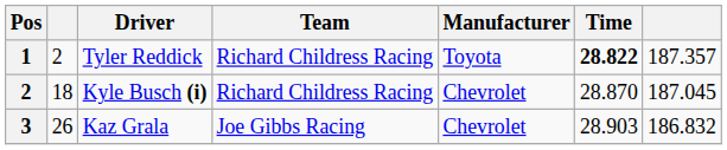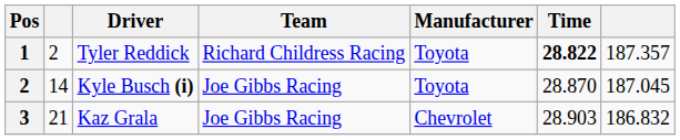Kyle Busch (i) | column 2: 18 -> 14
Kyle Busch (i) | Team: Richard Childress Racing -> Joe Gibbs Racing
Kyle Busch (i) | Manufacturer: Chevrolet -> Toyota
Kaz Grala | column 2: 26 -> 21
